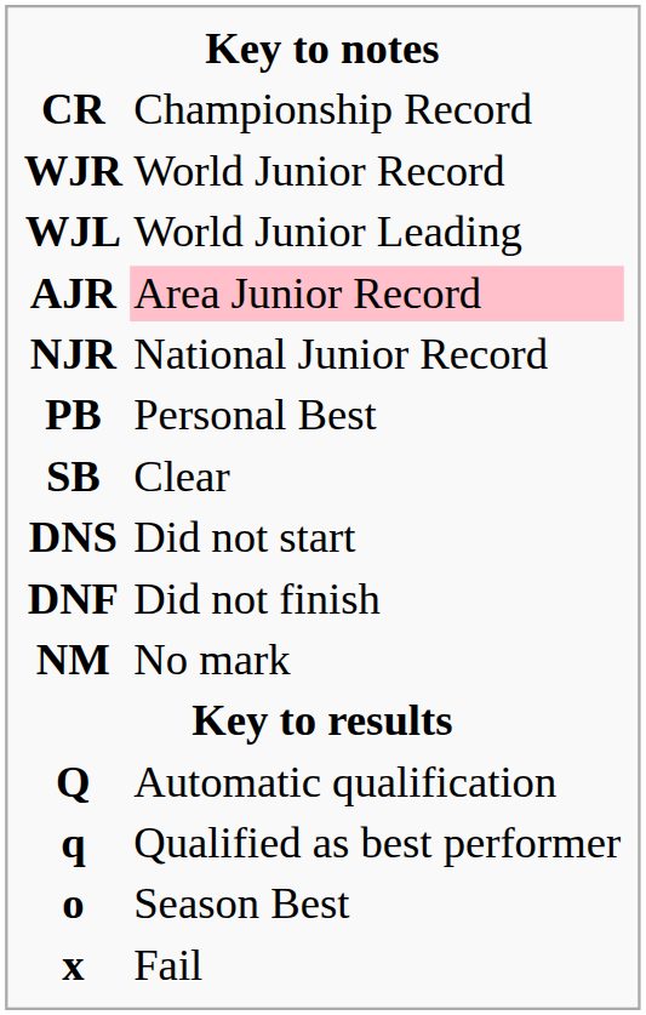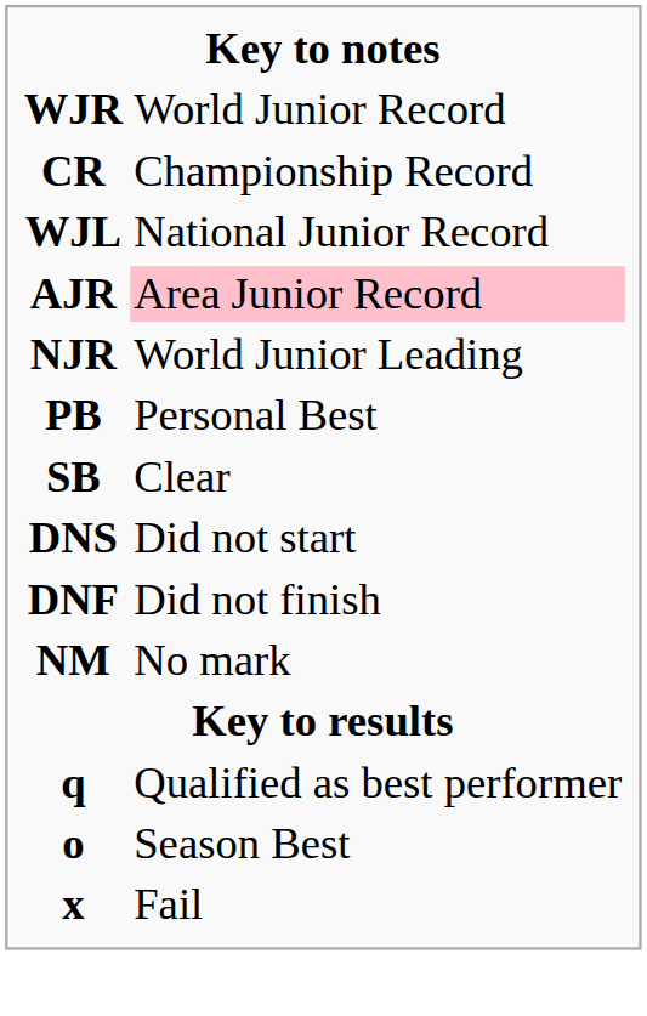rows swapped: WJR <-> CR
WJL | column 2: World Junior Leading -> National Junior Record
NJR | column 2: National Junior Record -> World Junior Leading
- row: Q | Automatic qualification
